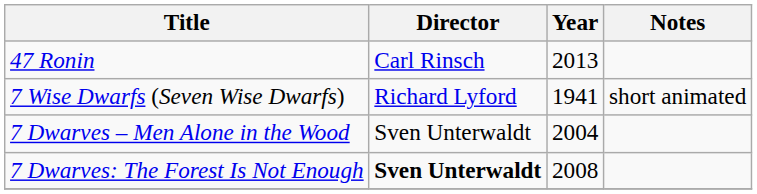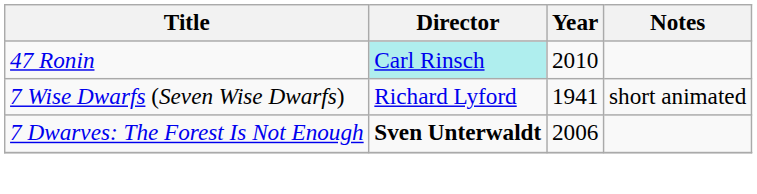47 Ronin | Director: no background -> paleturquoise background
47 Ronin | Year: 2013 -> 2010
- row: 7 Dwarves – Men Alone in the Wood | Sven Unterwaldt | 2004
7 Dwarves: The Forest Is Not Enough | Year: 2008 -> 2006
